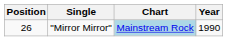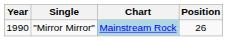columns swapped: Year <-> Position
